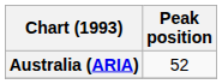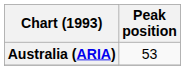Australia (ARIA) | Peak position: 52 -> 53
